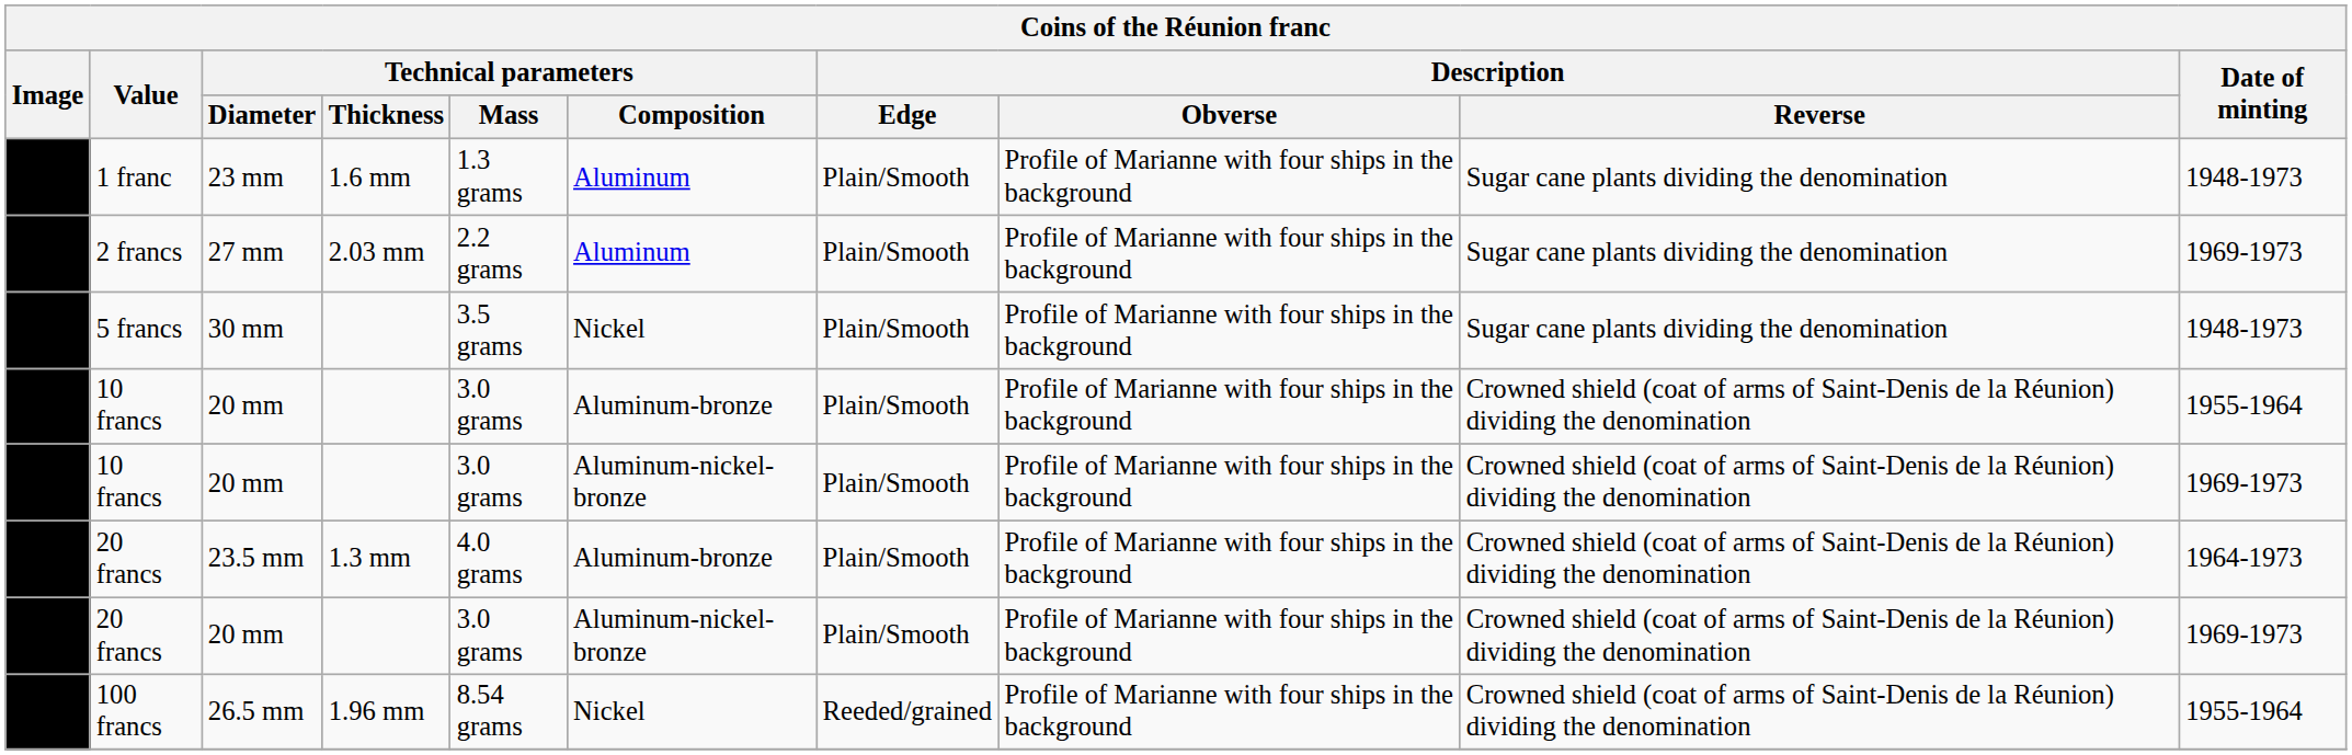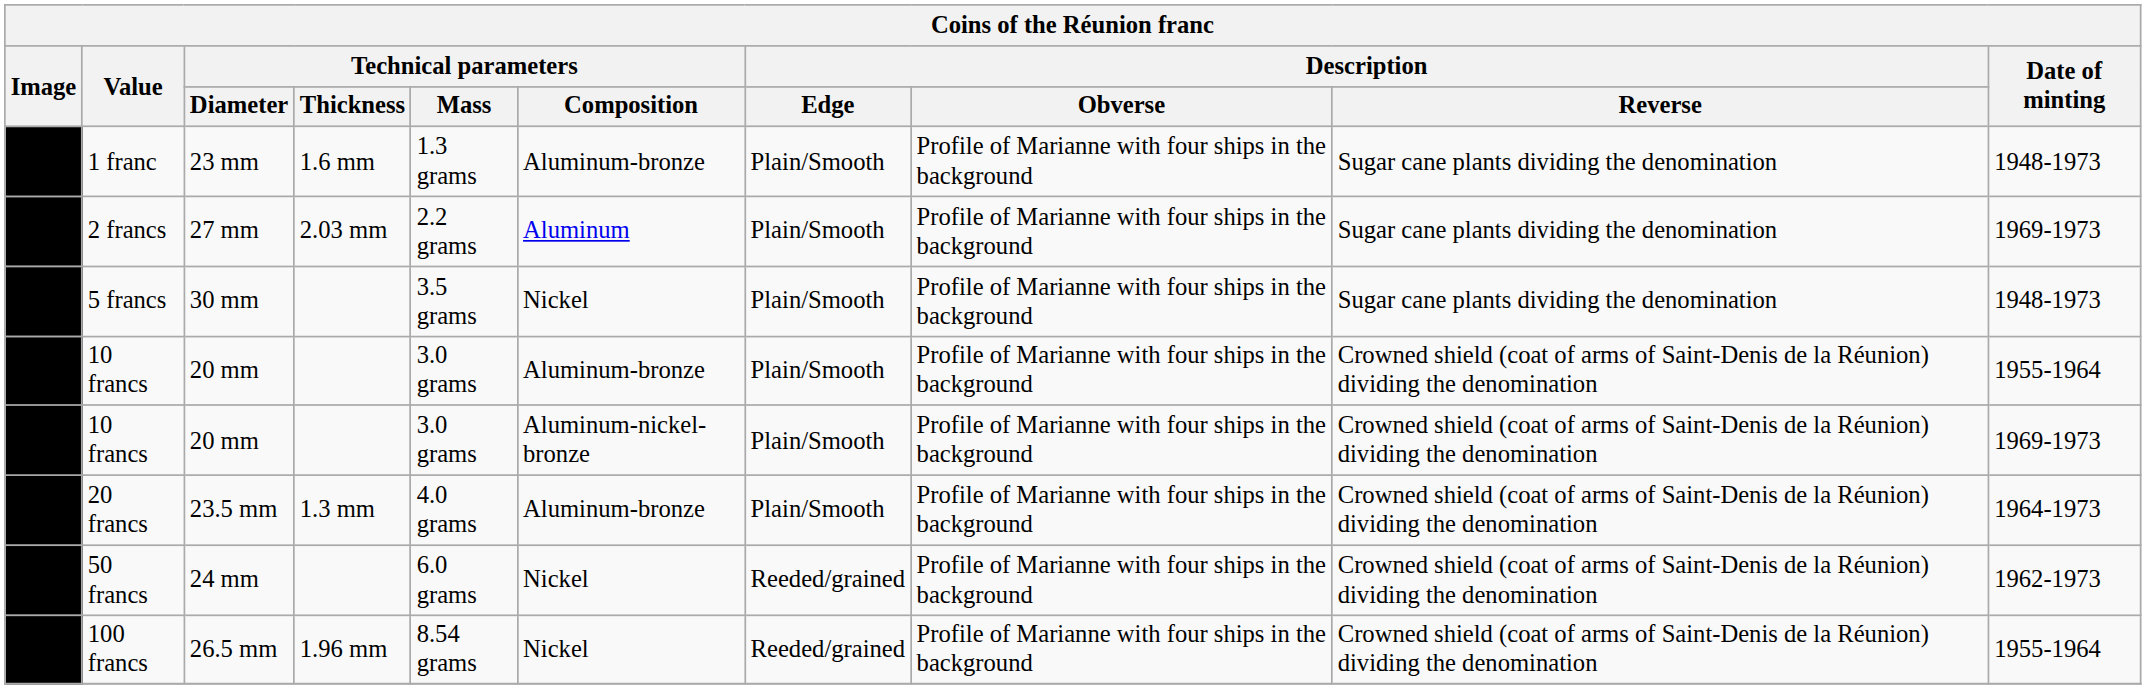1 franc | Technical parameters / Composition: Aluminum -> Aluminum-bronze
- row: 20 francs | 20 mm | 3.0 grams | Aluminum-nickel-bronze | Plain/Smooth | Profile of Marianne with four ships in the background | Crowned shield (coat of arms of Saint-Denis de la Réunion) dividing the denomination | 1969-1973
+ row: 50 francs | 24 mm | 6.0 grams | Nickel | Reeded/grained | Profile of Marianne with four ships in the background | Crowned shield (coat of arms of Saint-Denis de la Réunion) dividing the denomination | 1962-1973
